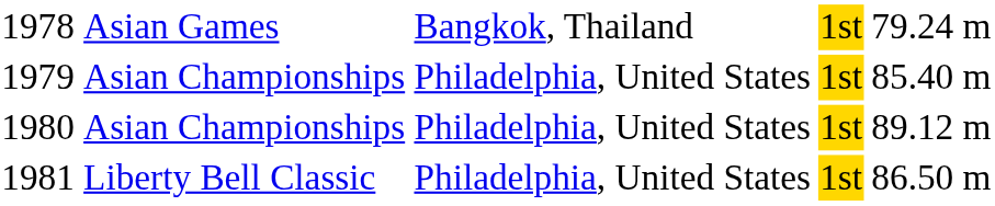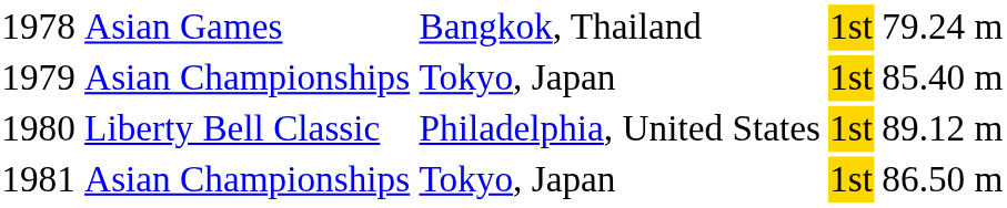1979 | column 3: Philadelphia, United States -> Tokyo, Japan
1980 | column 2: Asian Championships -> Liberty Bell Classic
1981 | column 2: Liberty Bell Classic -> Asian Championships
1981 | column 3: Philadelphia, United States -> Tokyo, Japan
